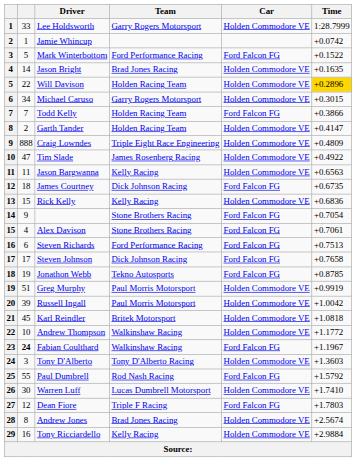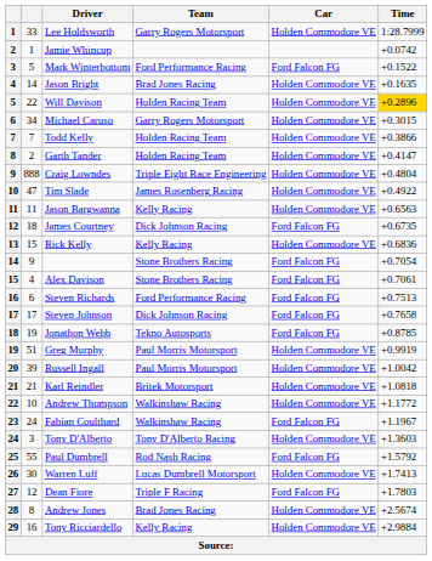Todd Kelly | Car: Ford Falcon FG -> Holden Commodore VE
Craig Lowndes | Time: +0.4809 -> +0.4804
Karl Reindler | column 2: 45 -> 21
Fabian Coulthard | column 2: bold -> normal
Warren Luff | Time: +1.7410 -> +1.7413
